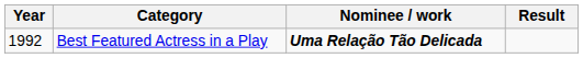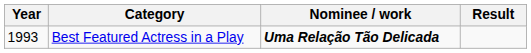Best Featured Actress in a Play | Year: 1992 -> 1993
